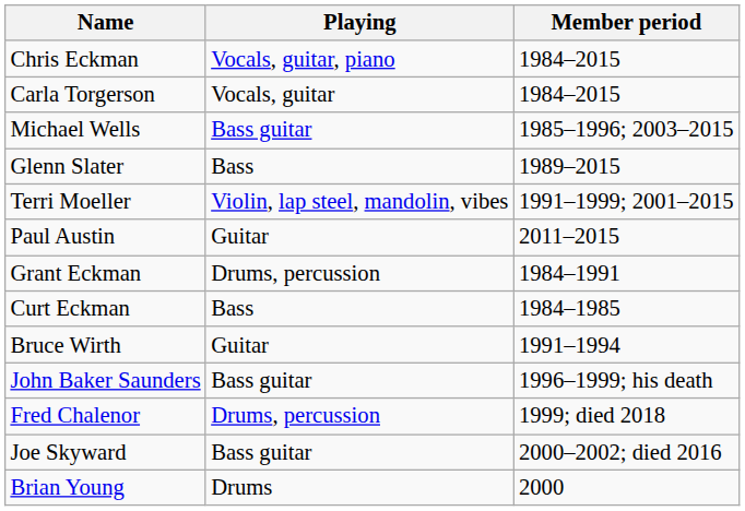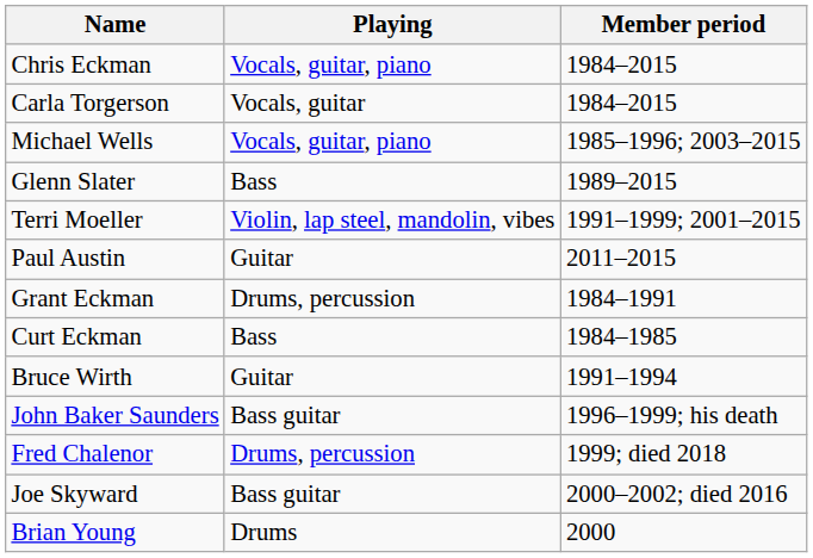Michael Wells | Playing: Bass guitar -> Vocals, guitar, piano
